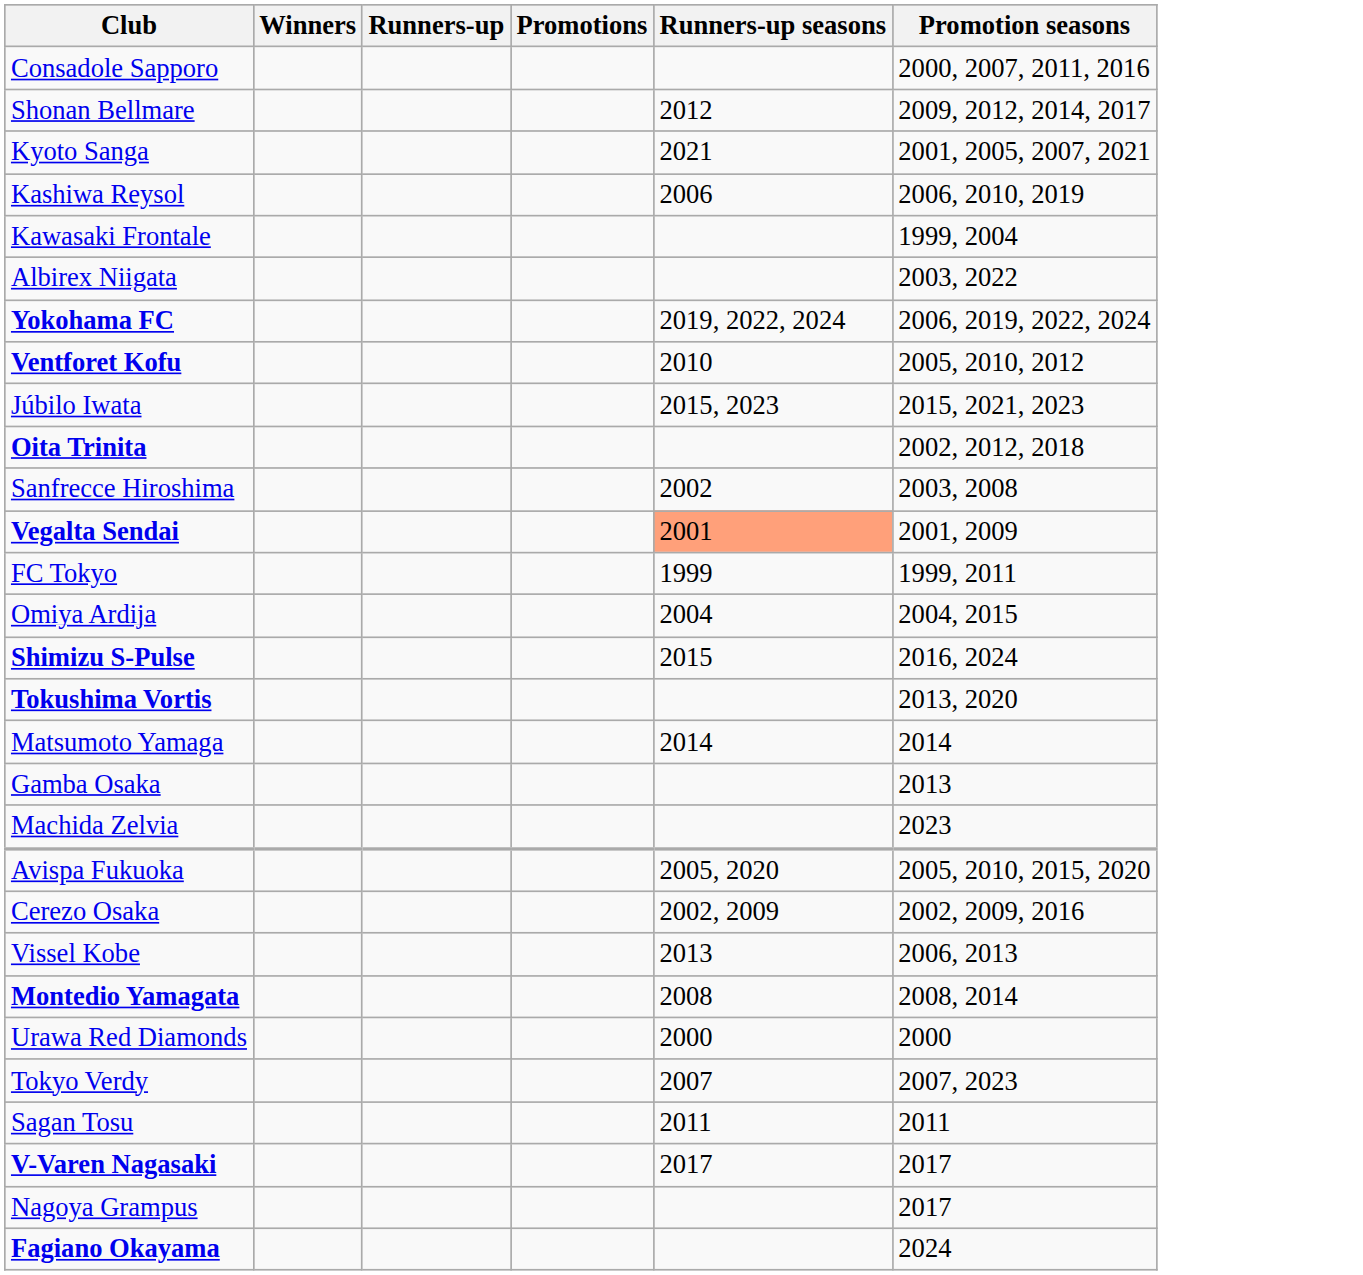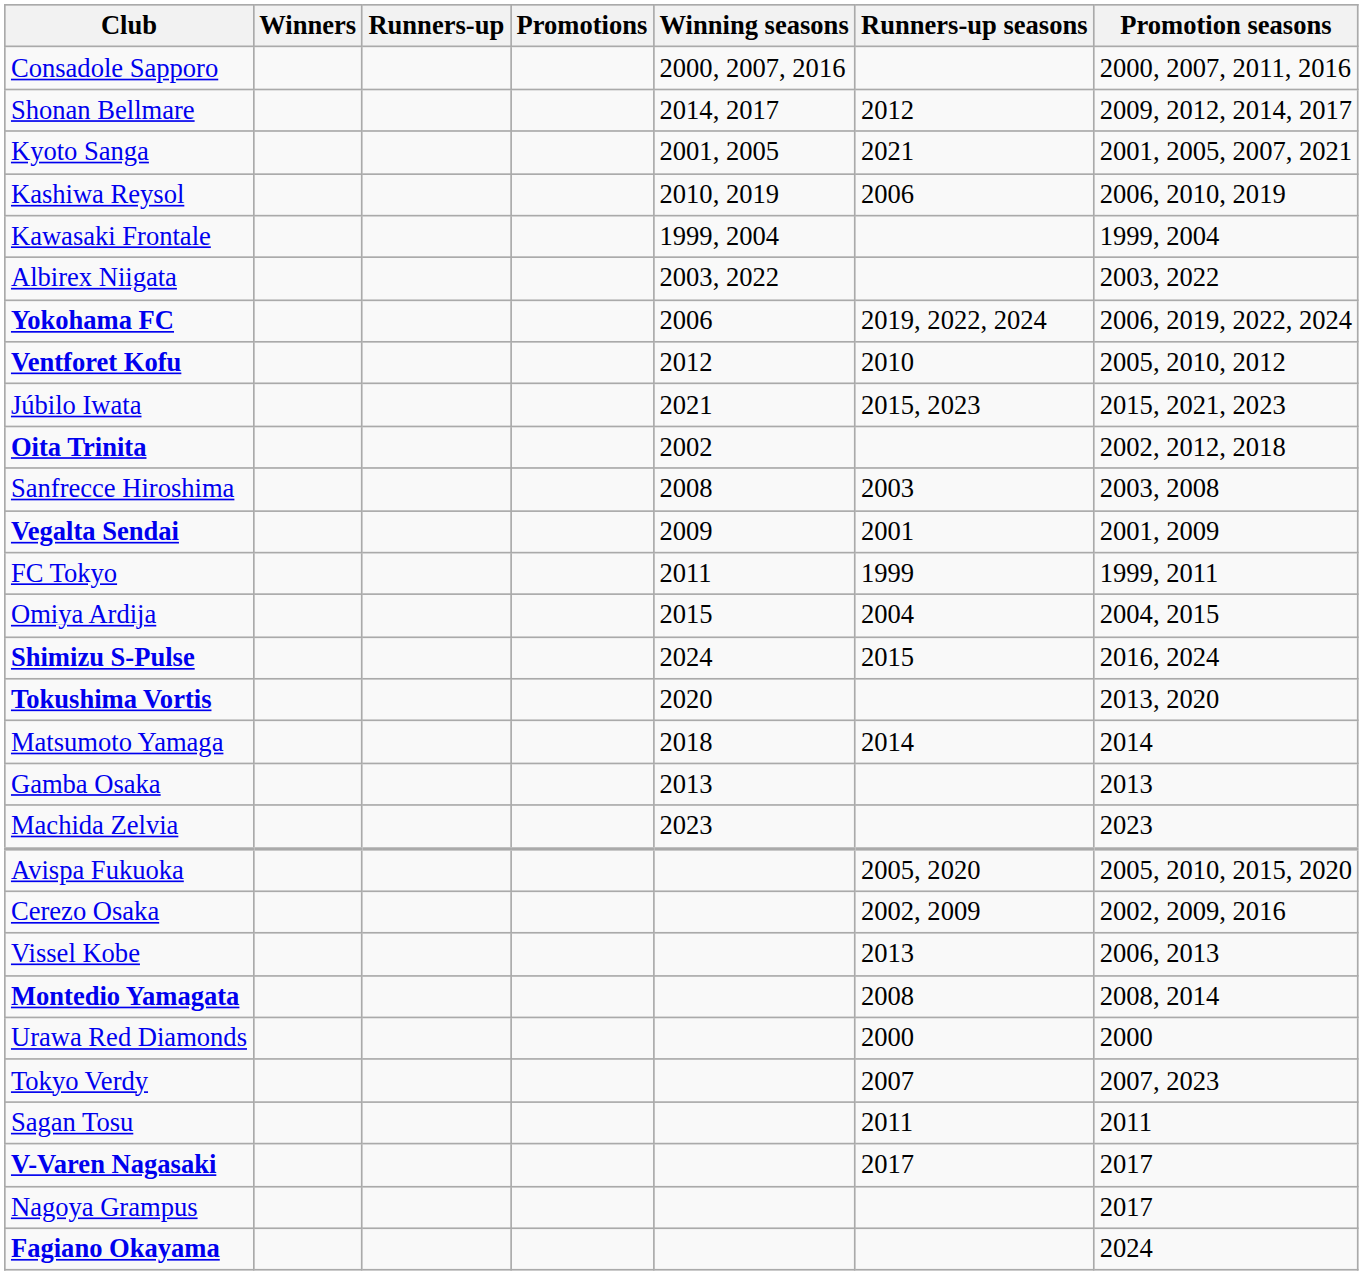+ column: Winning seasons | 2000, 2007, 2016 | 2014, 2017 | 2001, 2005 | 2010, 2019 | 1999, 2004 | 2003, 2022 | 2006 | 2012 | 2021 | 2002 | 2008 | 2009 | 2011 | 2015 | 2024 | 2020 | 2018 | 2013 | 2023
Sanfrecce Hiroshima | Runners-up seasons: 2002 -> 2003
Vegalta Sendai | Runners-up seasons: lightsalmon background -> no background
